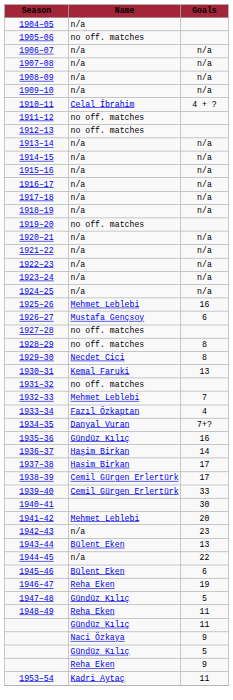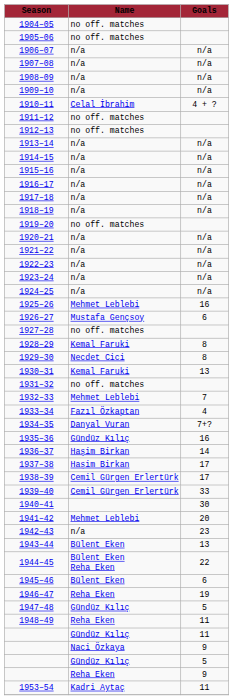1904–05 | Name: n/a -> no off. matches
1928–29 | Name: no off. matches -> Kemal Faruki
1944–45 | Name: n/a -> Bülent Eken Reha Eken
